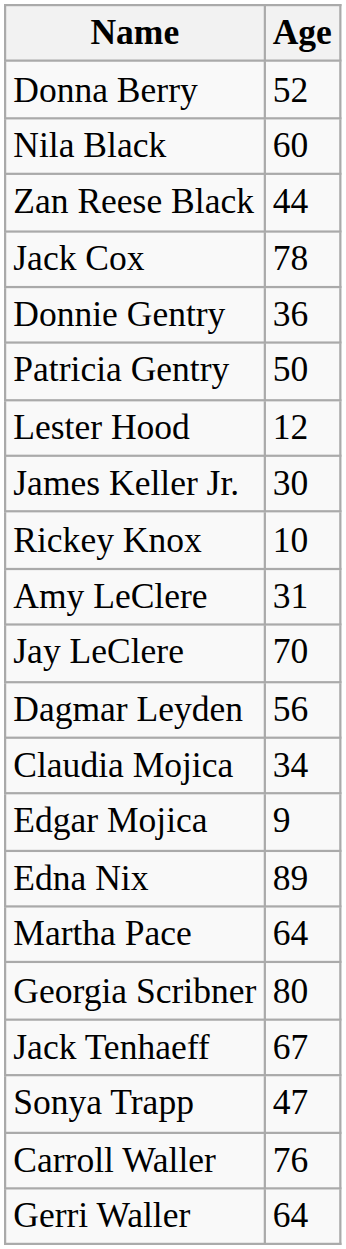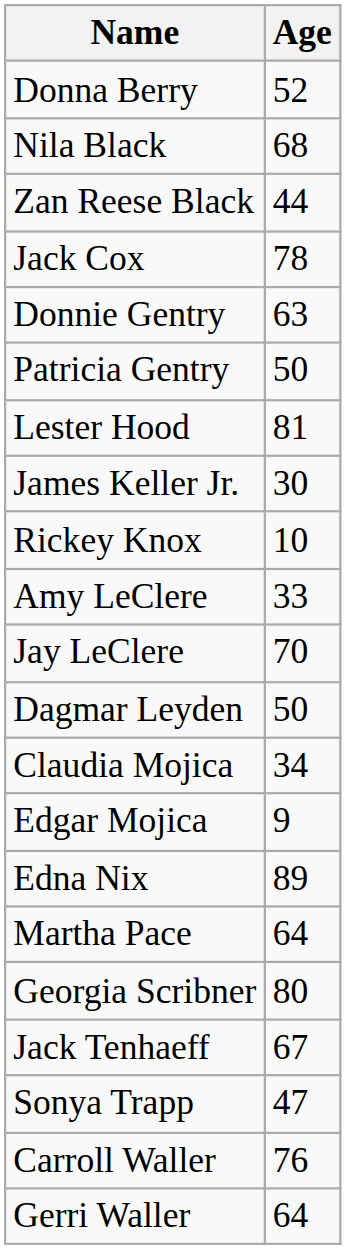Nila Black | Age: 60 -> 68
Donnie Gentry | Age: 36 -> 63
Lester Hood | Age: 12 -> 81
Amy LeClere | Age: 31 -> 33
Dagmar Leyden | Age: 56 -> 50
